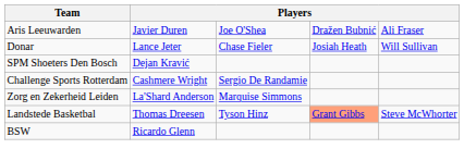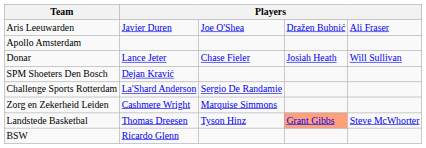+ row: Apollo Amsterdam
Challenge Sports Rotterdam | column 2: Cashmere Wright -> La'Shard Anderson
Zorg en Zekerheid Leiden | column 2: La'Shard Anderson -> Cashmere Wright
